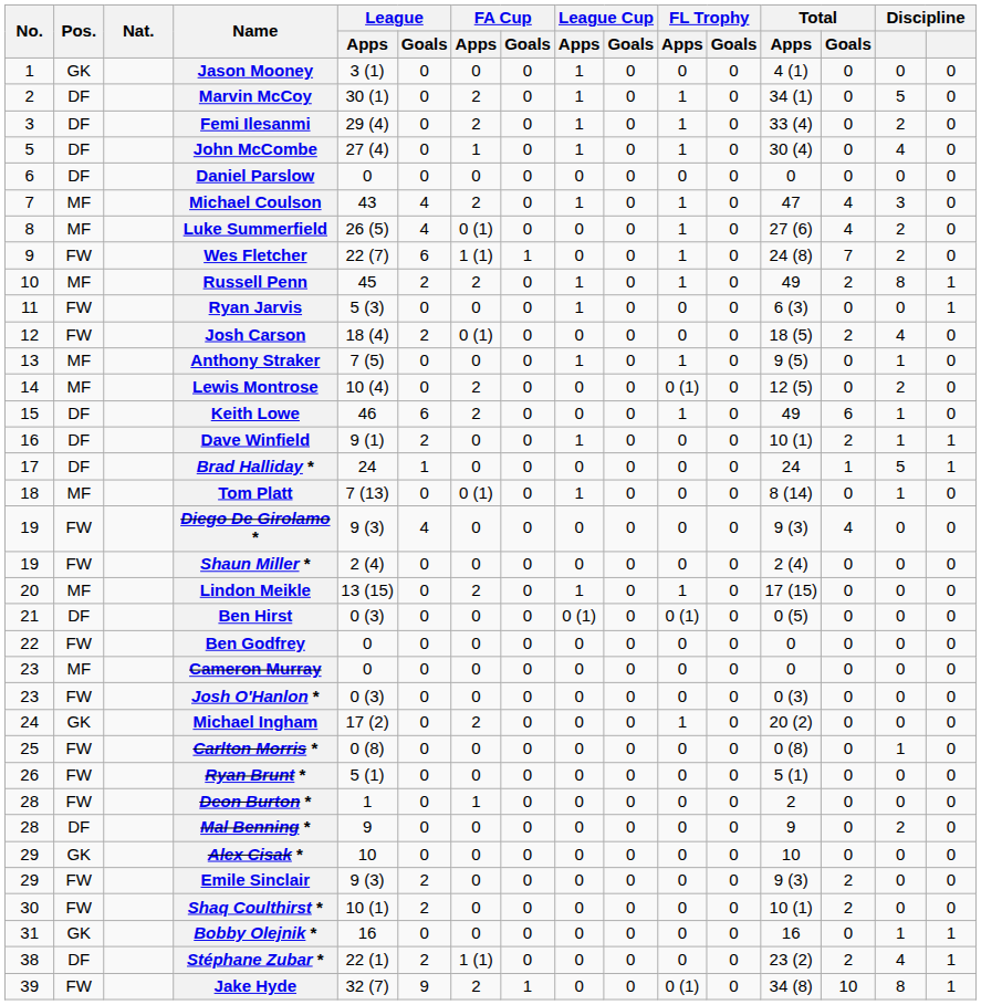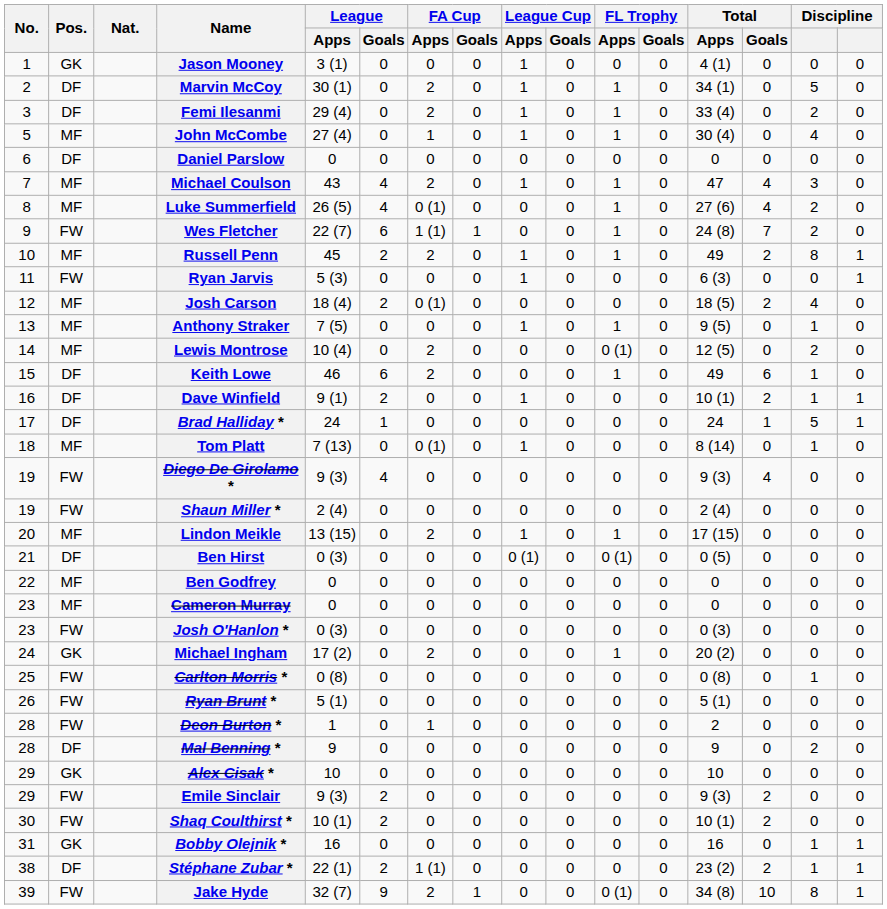John McCombe | Pos.: DF -> MF
Josh Carson | Pos.: FW -> MF
Ben Godfrey | Pos.: FW -> MF
Stéphane Zubar * | column 15: 4 -> 1
